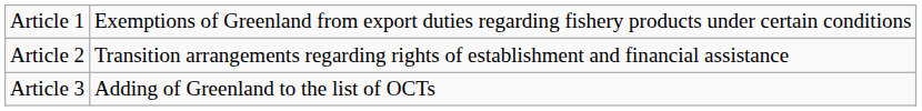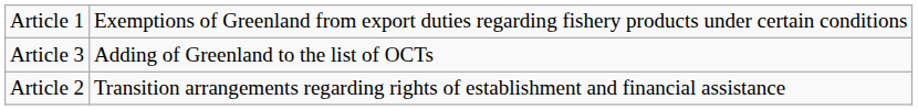rows swapped: Article 2 <-> Article 3
